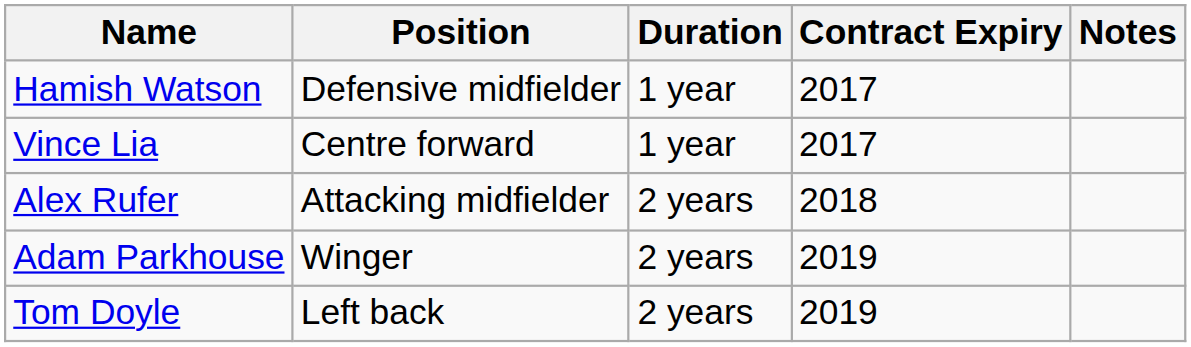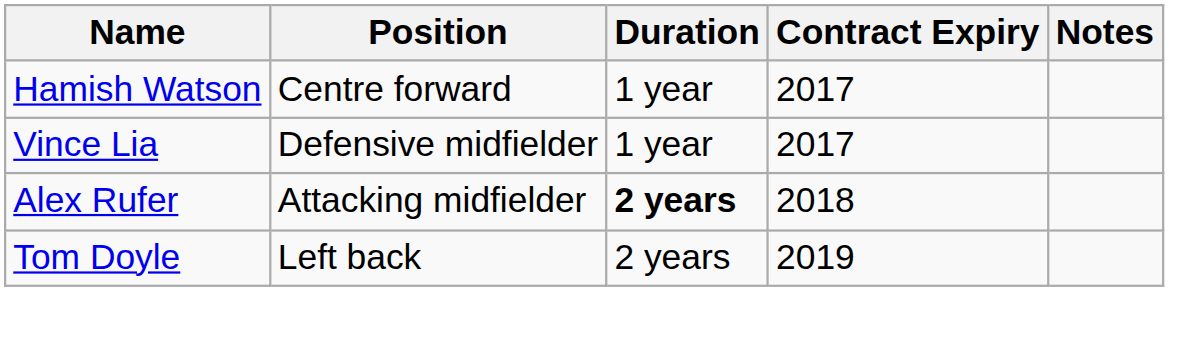Hamish Watson | Position: Defensive midfielder -> Centre forward
Vince Lia | Position: Centre forward -> Defensive midfielder
Alex Rufer | Duration: normal -> bold
- row: Adam Parkhouse | Winger | 2 years | 2019
